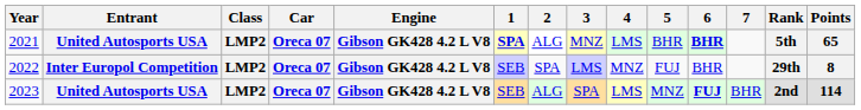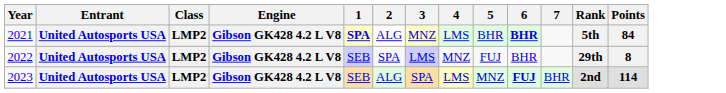- column: Car | Oreca 07 | Oreca 07 | Oreca 07
2021 | Points: 65 -> 84
2022 | Entrant: Inter Europol Competition -> United Autosports USA
